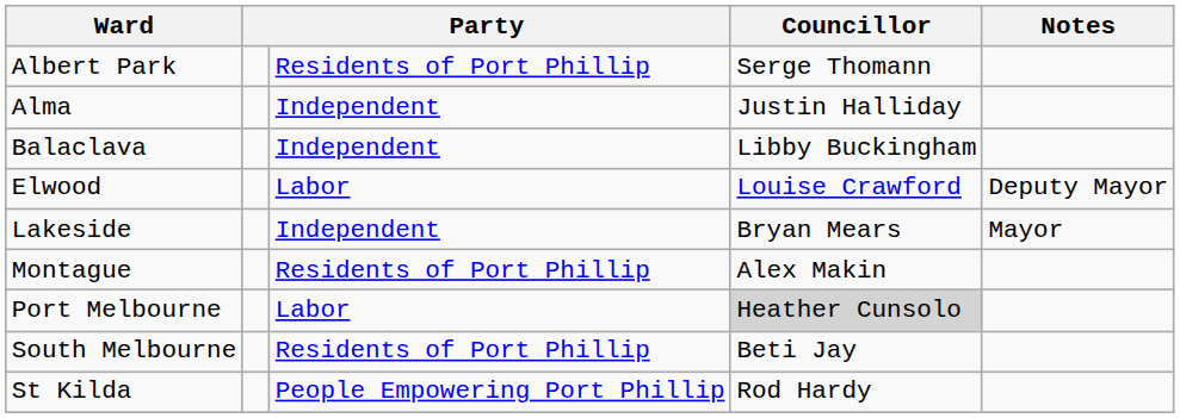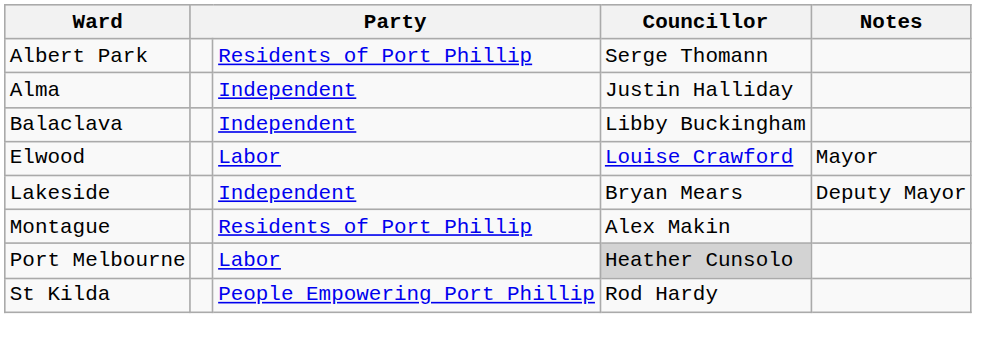Elwood | Notes: Deputy Mayor -> Mayor
Lakeside | Notes: Mayor -> Deputy Mayor
- row: South Melbourne | Residents of Port Phillip | Beti Jay
